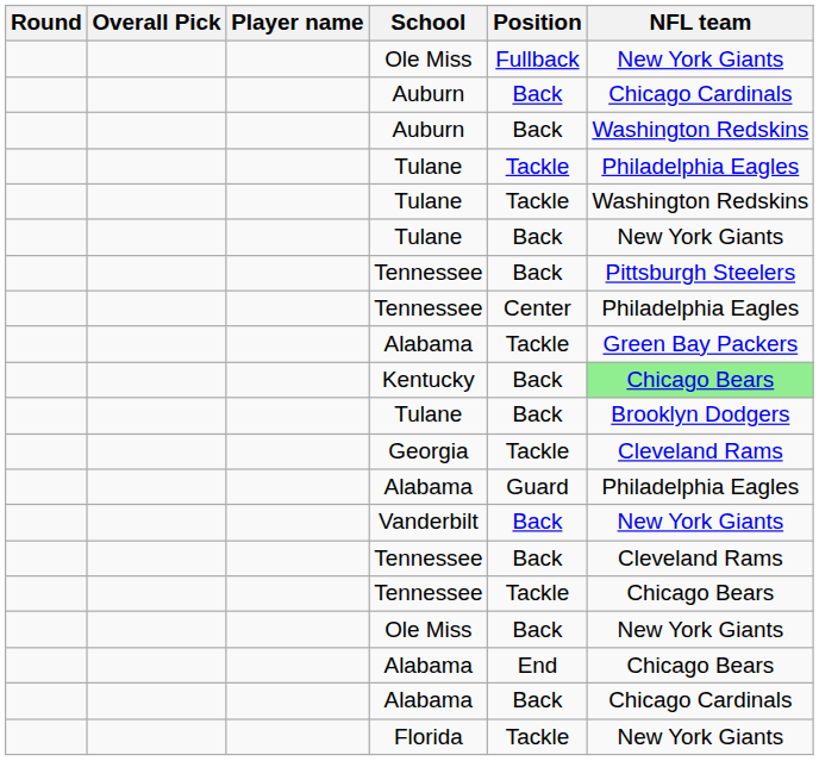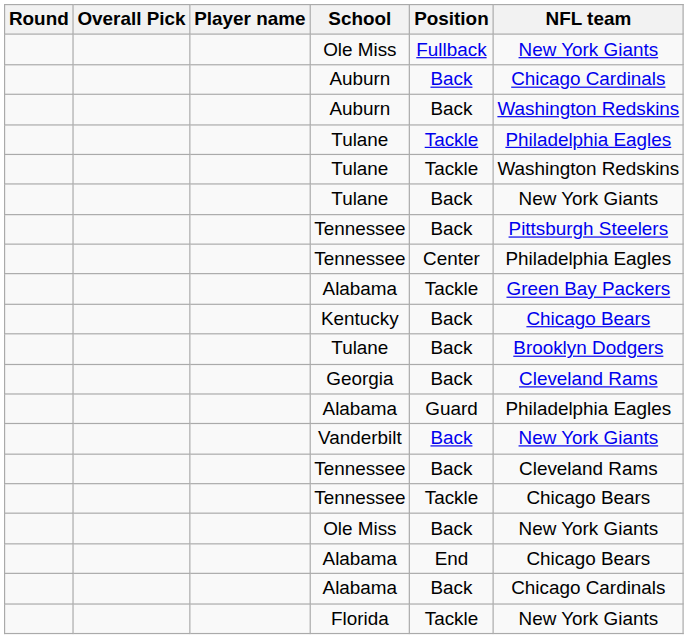Kentucky | NFL team: lightgreen background -> no background
Georgia | Position: Tackle -> Back
